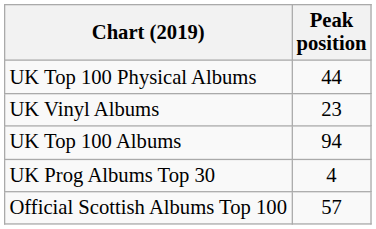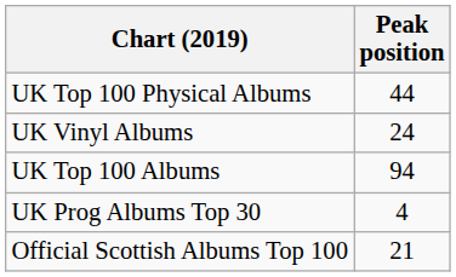UK Vinyl Albums | Peak position: 23 -> 24
Official Scottish Albums Top 100 | Peak position: 57 -> 21
